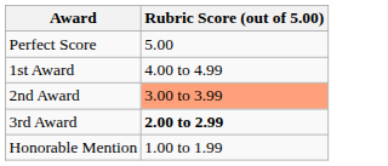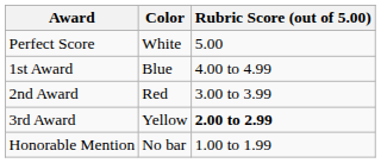+ column: Color | White | Blue | Red | Yellow | No bar
2nd Award | Rubric Score (out of 5.00): lightsalmon background -> no background
